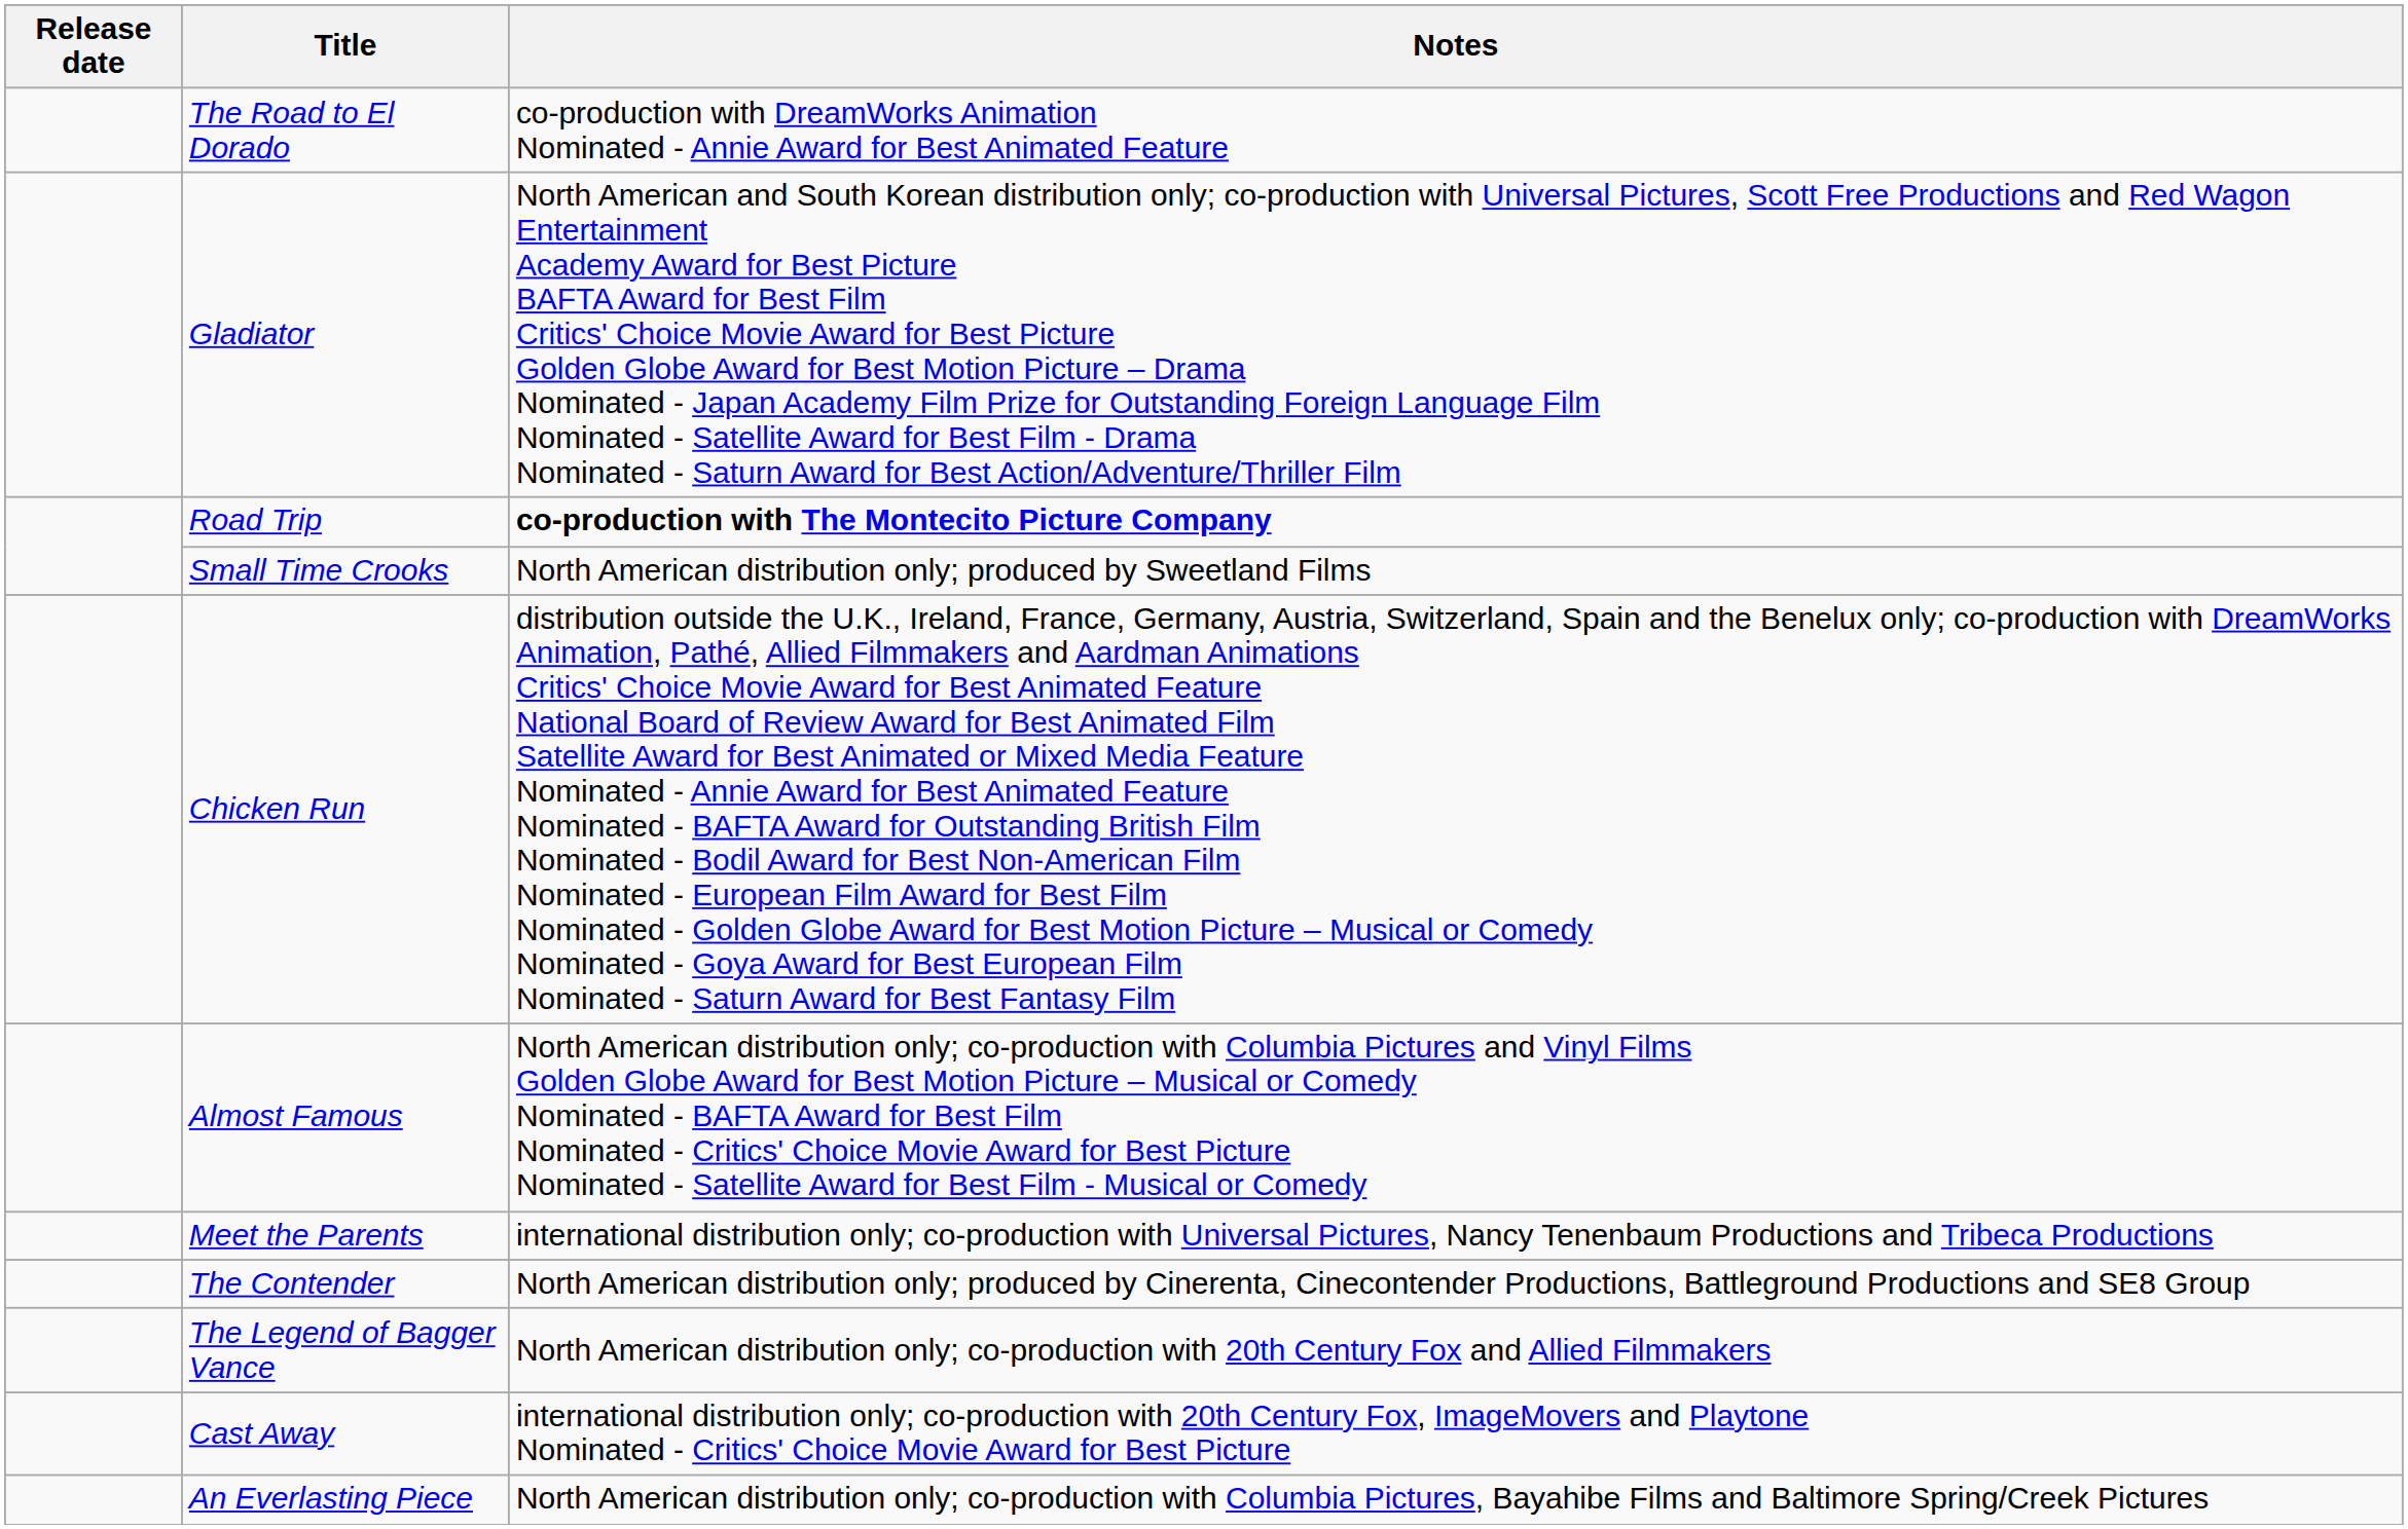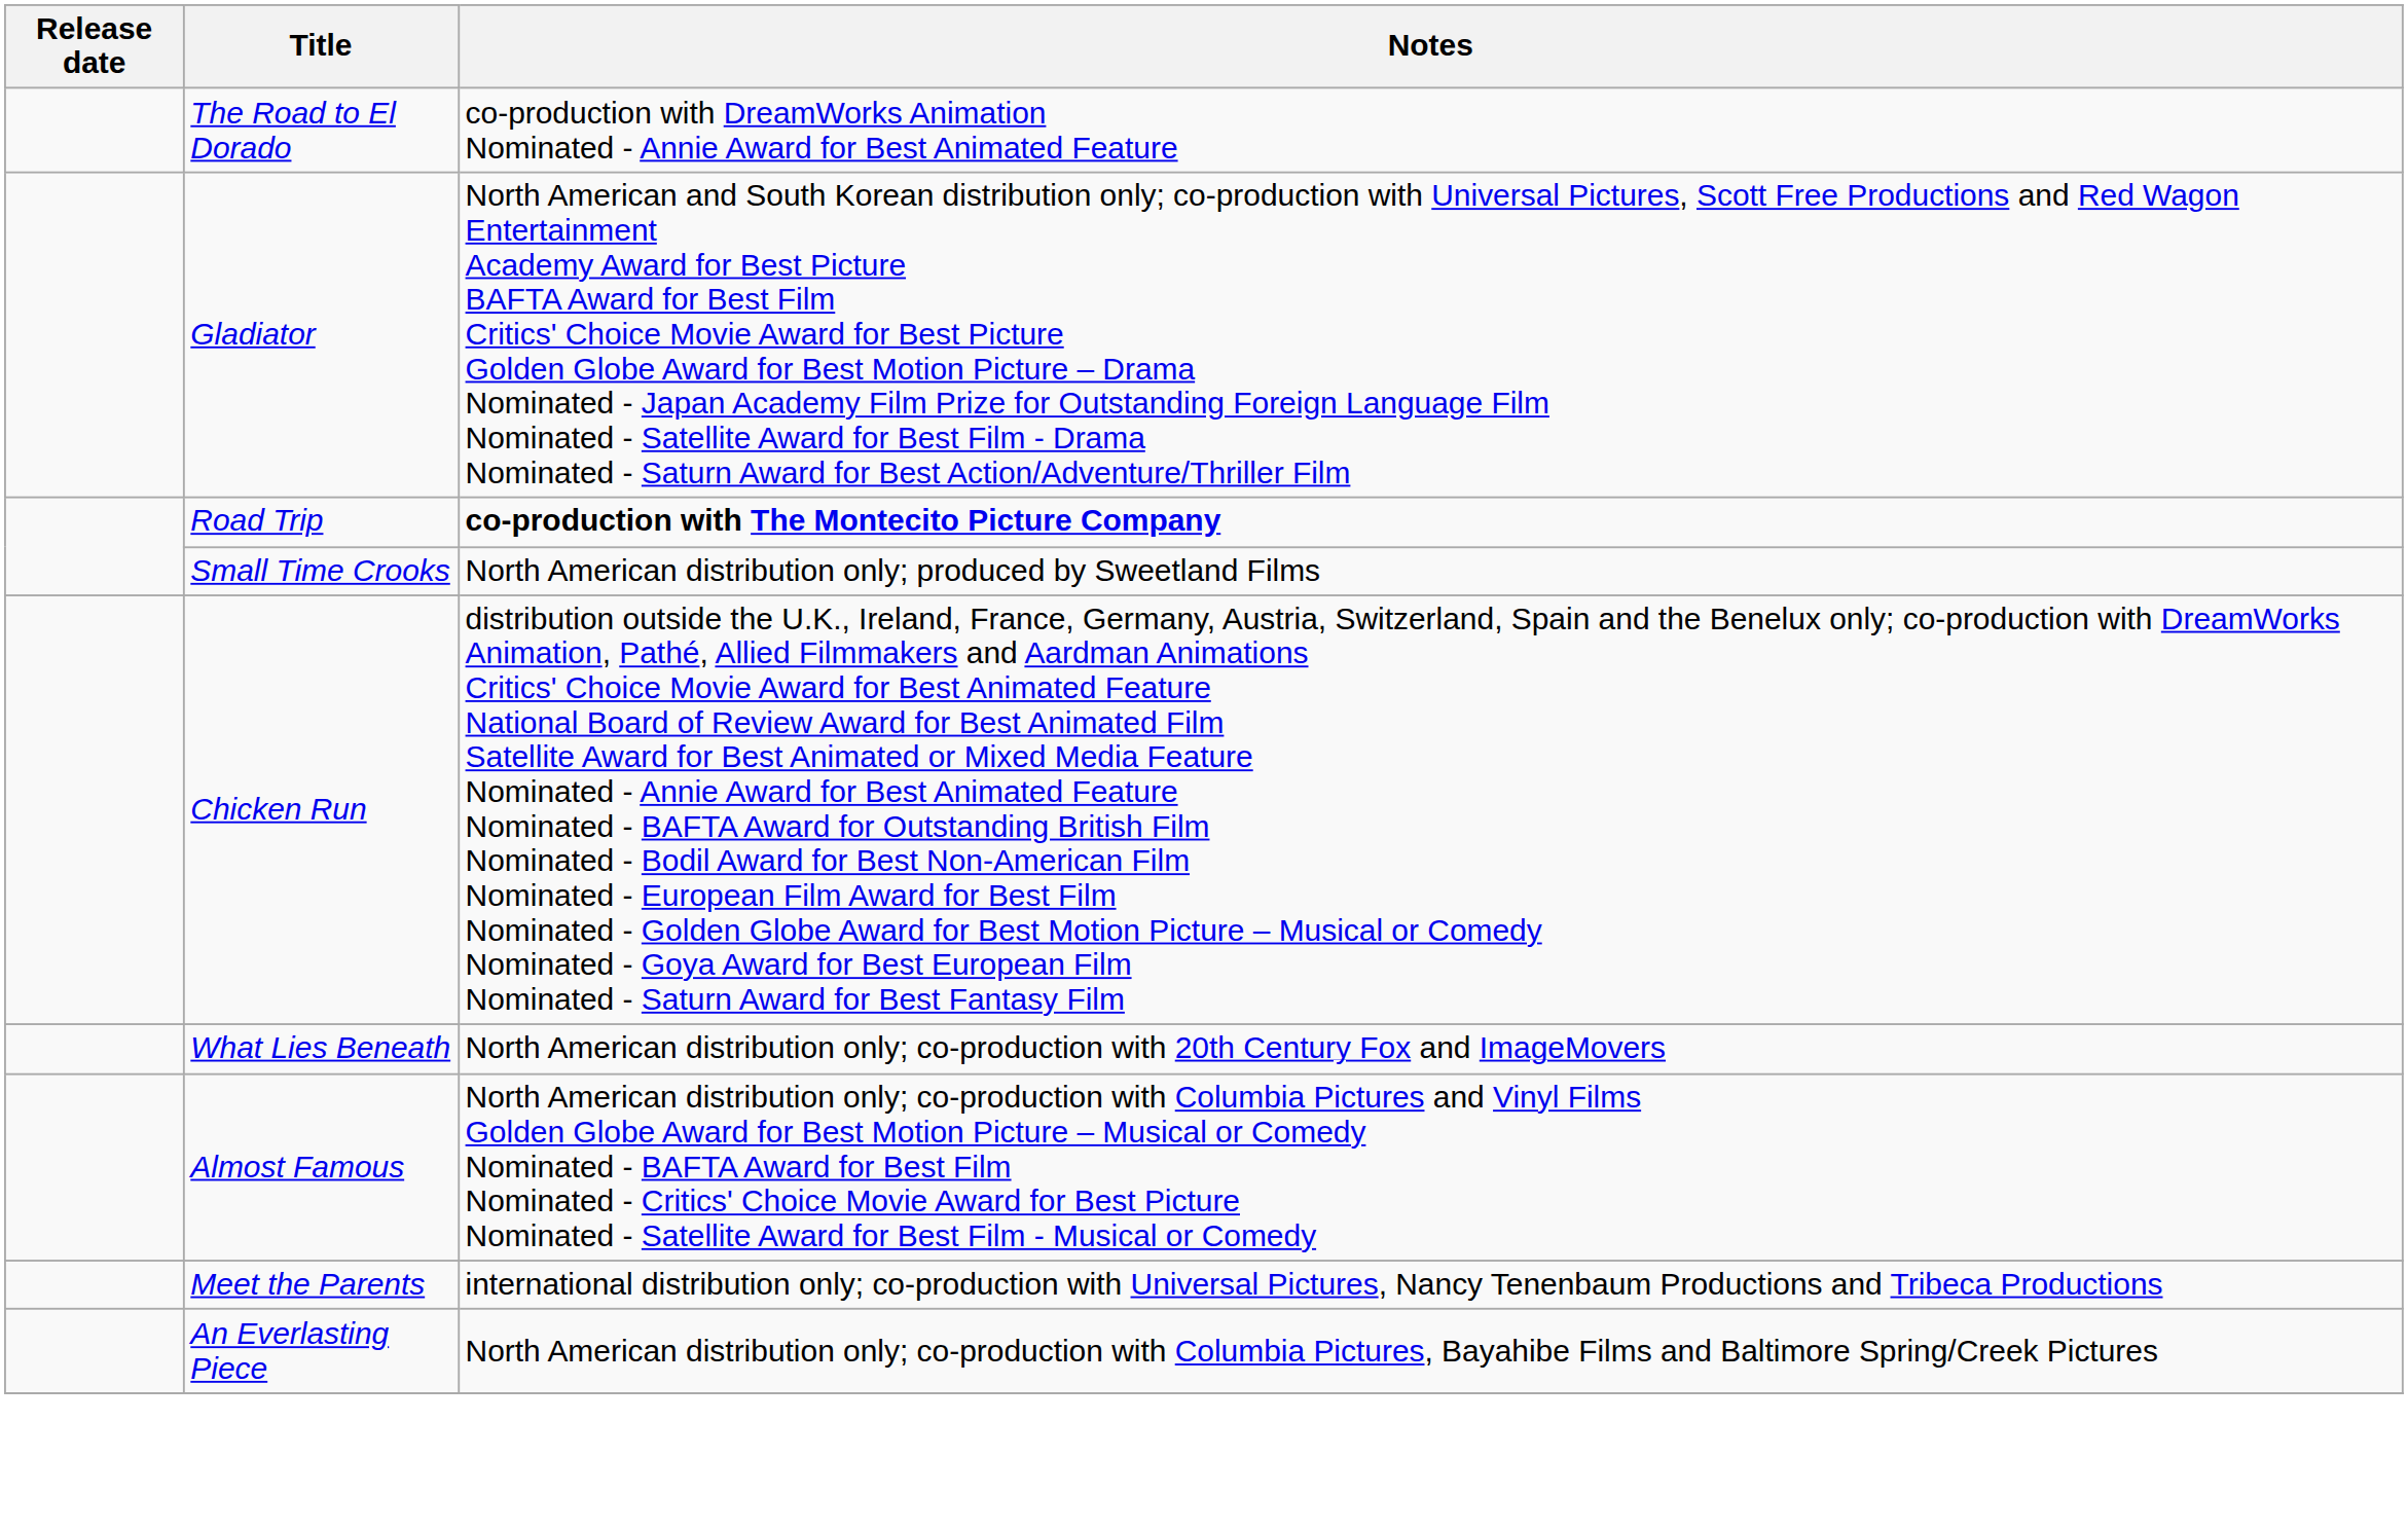+ row: What Lies Beneath | North American distribution only; co-production with 20th Century Fox and ImageMovers
- row: The Contender | North American distribution only; produced by Cinerenta, Cinecontender Productions, Battleground Productions and SE8 Group
- row: The Legend of Bagger Vance | North American distribution only; co-production with 20th Century Fox and Allied Filmmakers
- row: Cast Away | international distribution only; co-production with 20th Century Fox, ImageMovers and Playtone Nominated - Critics' Choice Movie Award for Best Picture
